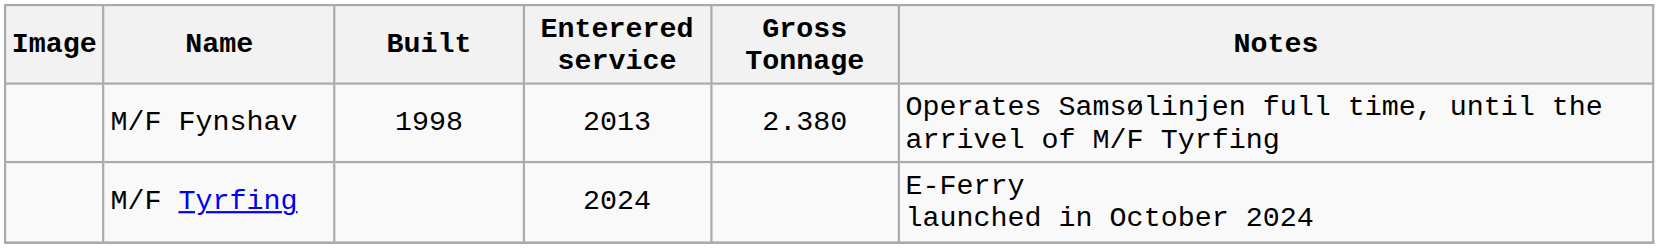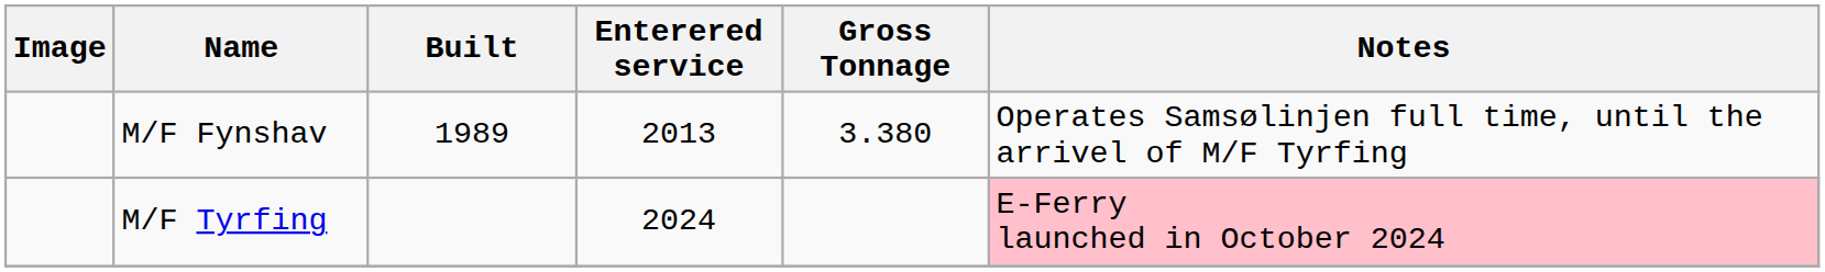M/F Fynshav | Built: 1998 -> 1989
M/F Fynshav | Gross Tonnage: 2.380 -> 3.380
M/F Tyrfing | Notes: no background -> pink background
